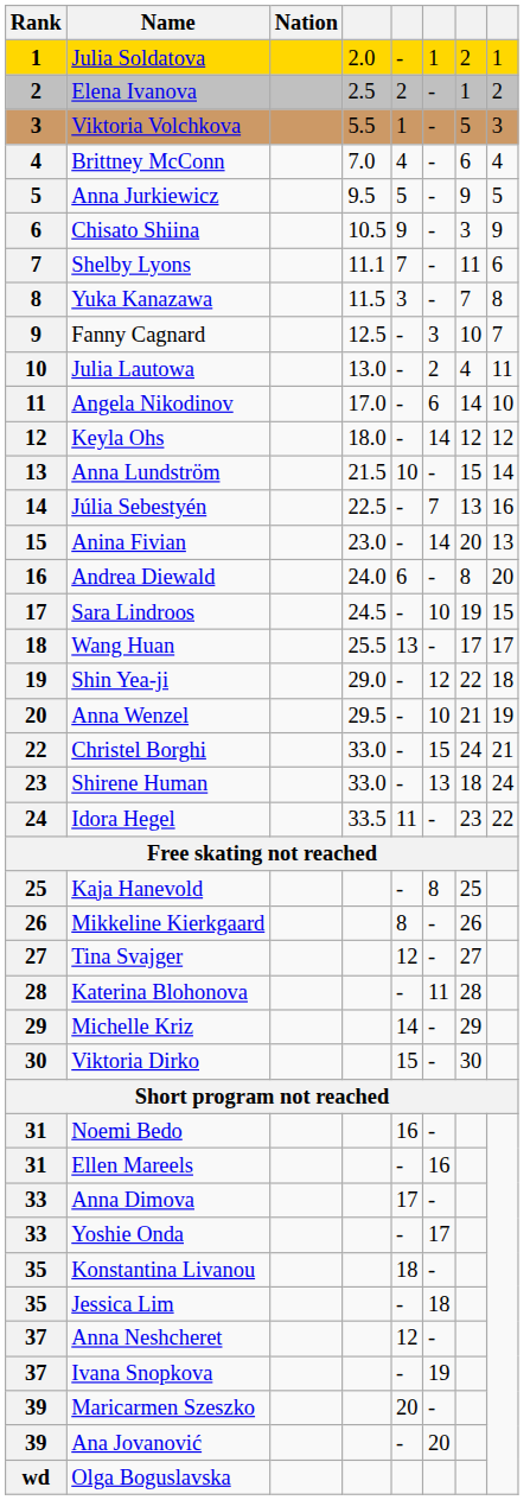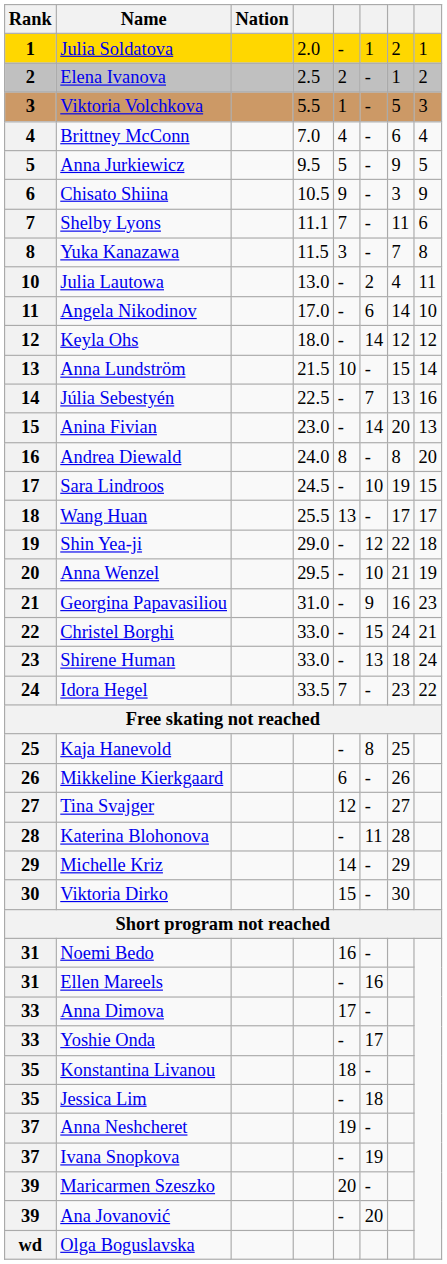- row: 9 | Fanny Cagnard | 12.5 | - | 3 | 10 | 7
Andrea Diewald | column 5: 6 -> 8
+ row: 21 | Georgina Papavasiliou | 31.0 | - | 9 | 16 | 23
Idora Hegel | column 5: 11 -> 7
Mikkeline Kierkgaard | column 5: 8 -> 6
Anna Neshcheret | column 5: 12 -> 19
